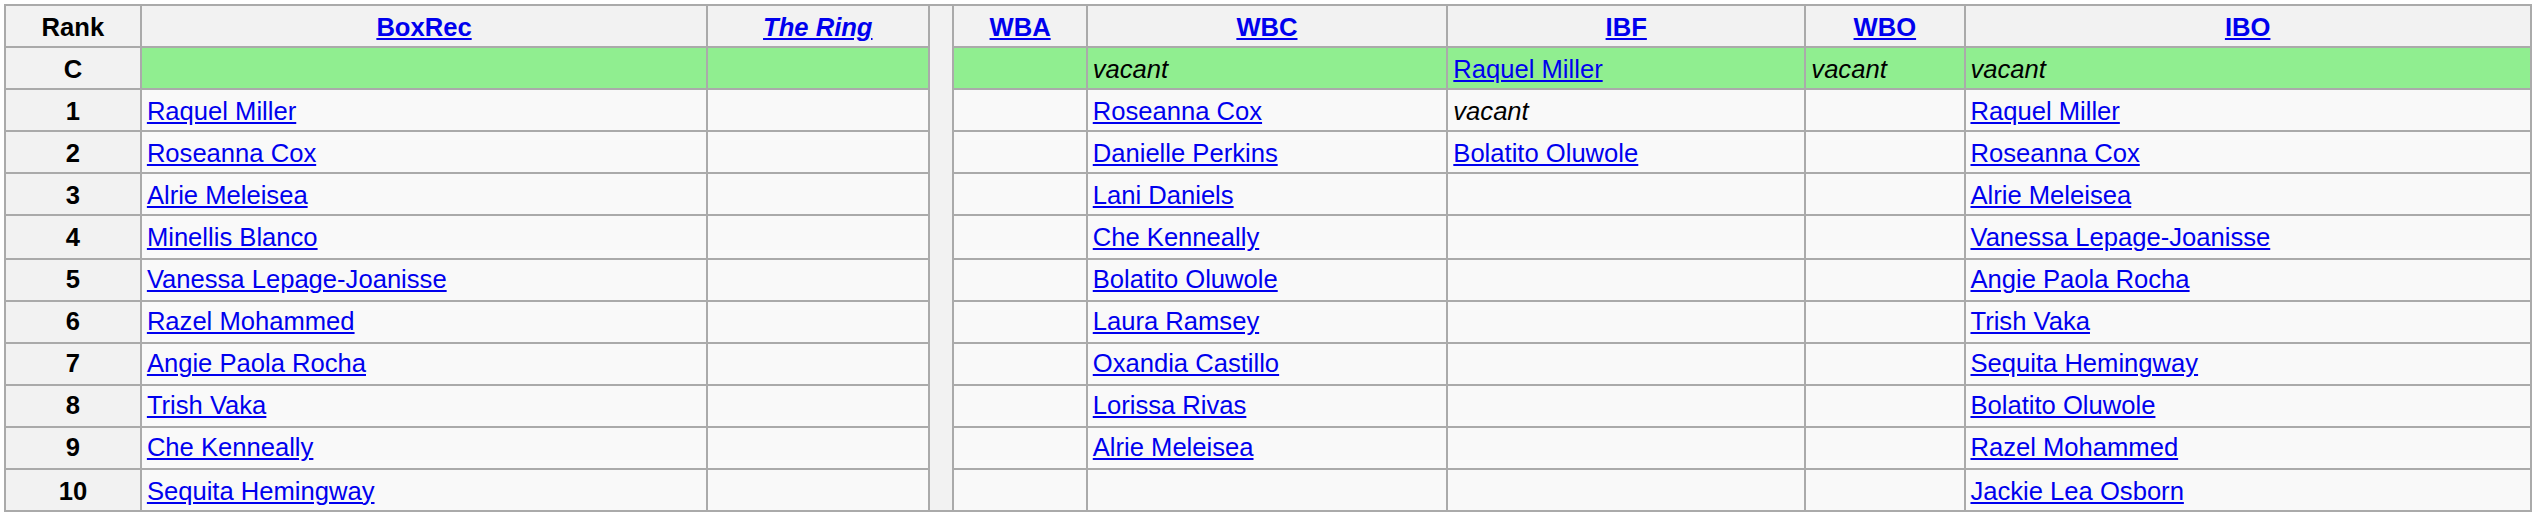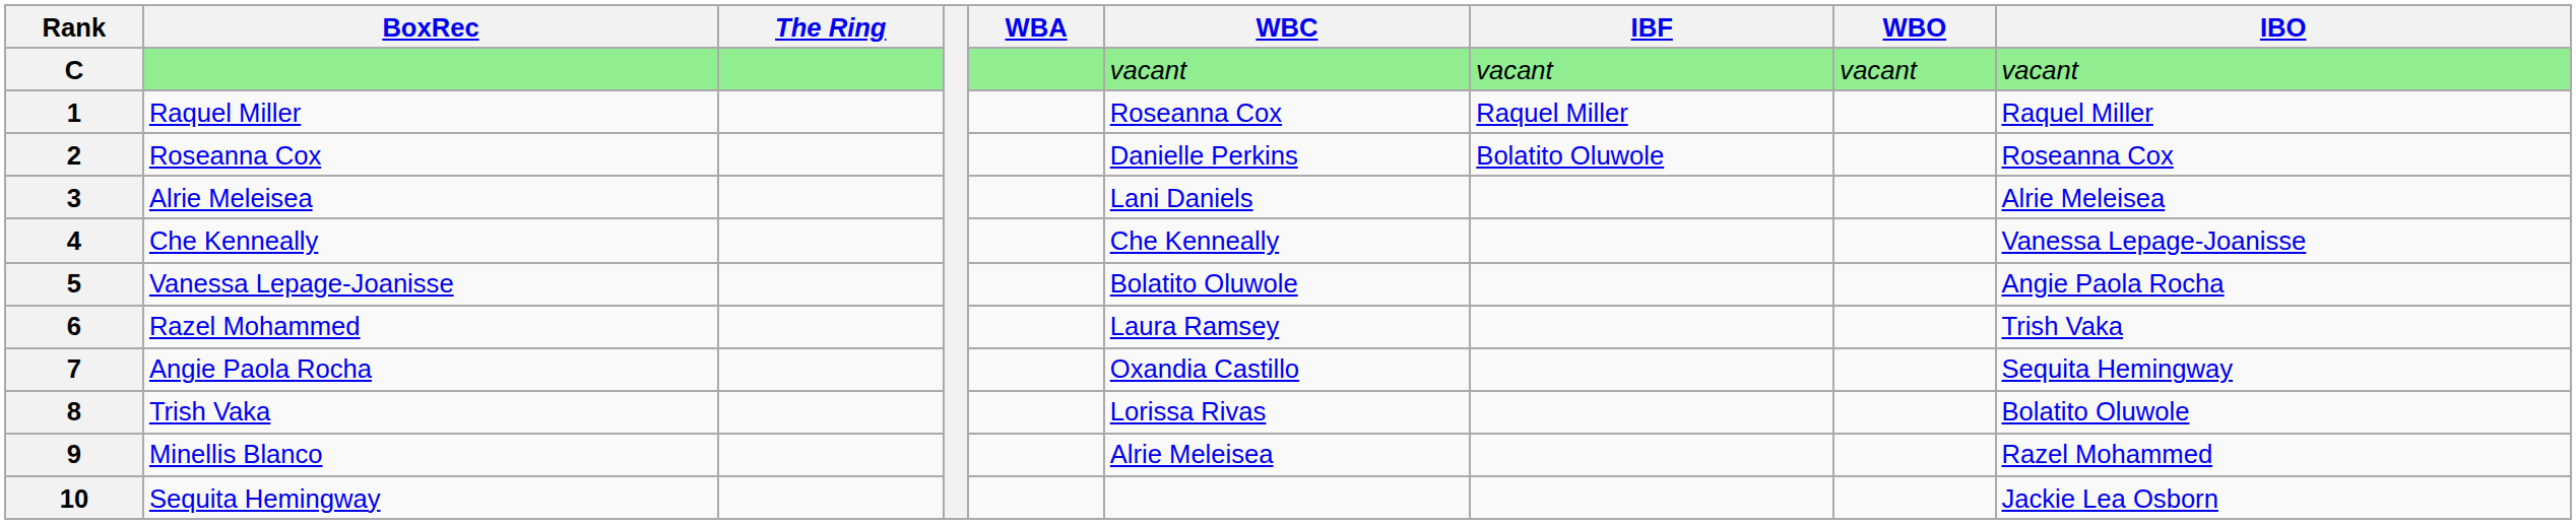C | IBF: Raquel Miller -> vacant
1 | IBF: vacant -> Raquel Miller
4 | BoxRec: Minellis Blanco -> Che Kenneally
9 | BoxRec: Che Kenneally -> Minellis Blanco
